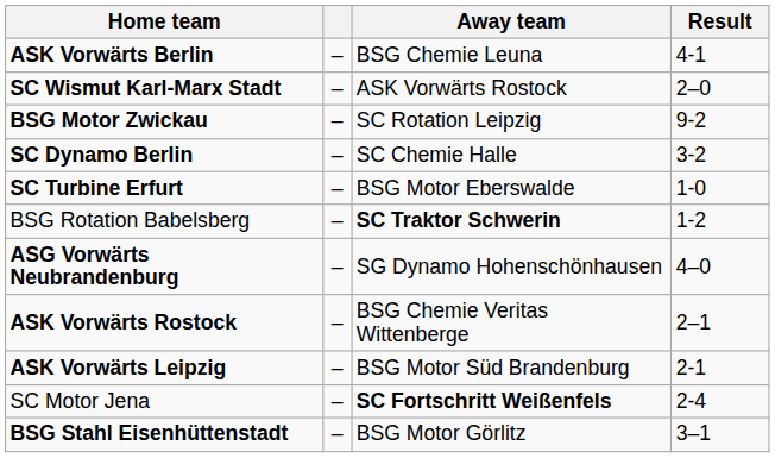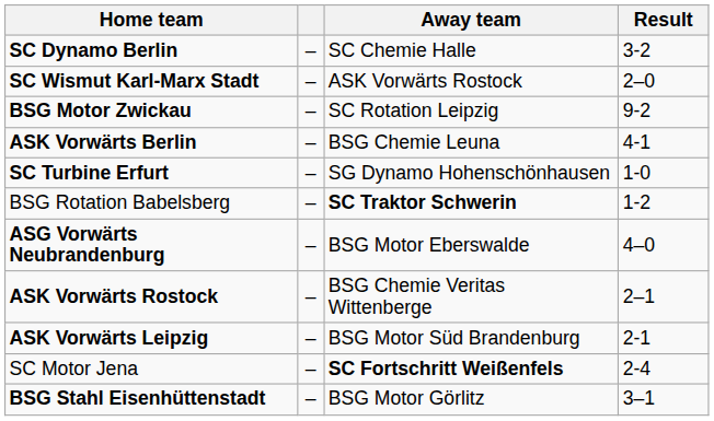rows swapped: ASK Vorwärts Berlin <-> SC Dynamo Berlin
SC Turbine Erfurt | Away team: BSG Motor Eberswalde -> SG Dynamo Hohenschönhausen
ASG Vorwärts Neubrandenburg | Away team: SG Dynamo Hohenschönhausen -> BSG Motor Eberswalde
